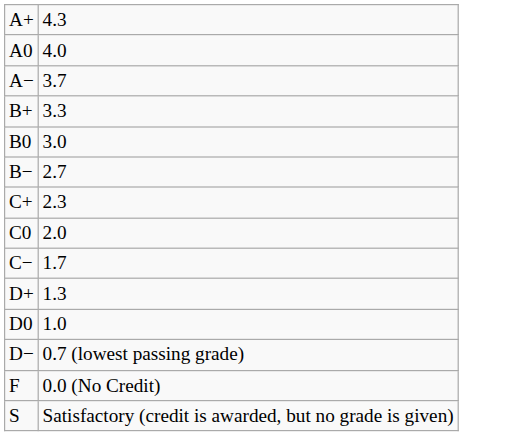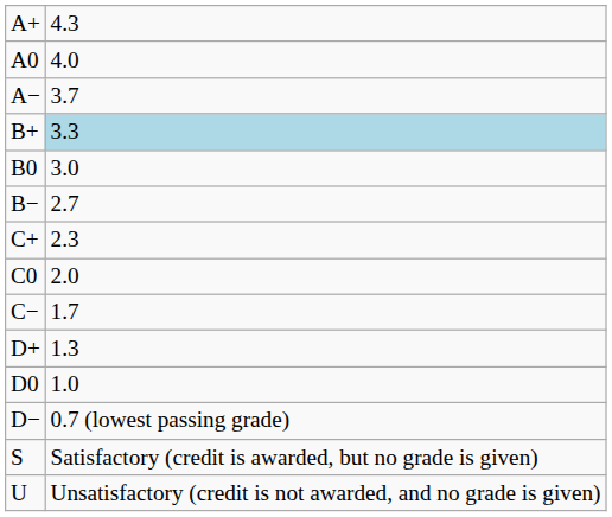B+ | column 2: no background -> lightblue background
- row: F | 0.0 (No Credit)
+ row: U | Unsatisfactory (credit is not awarded, and no grade is given)
